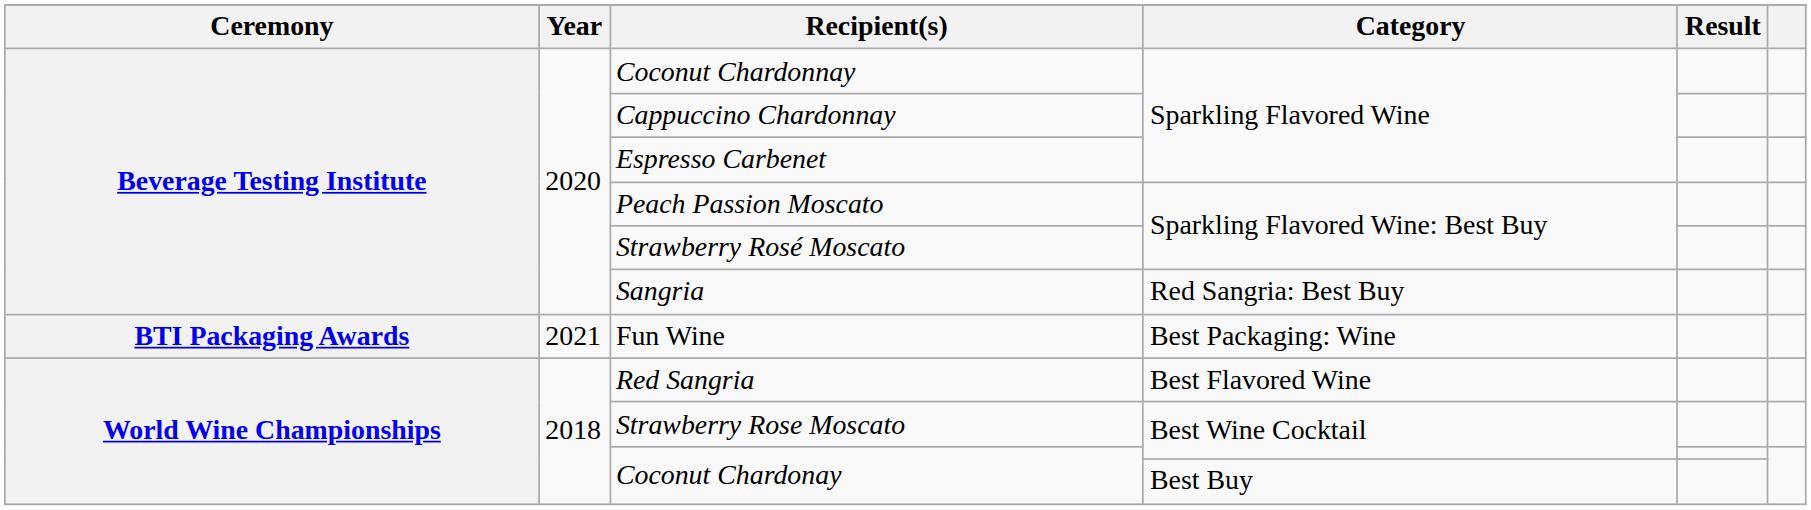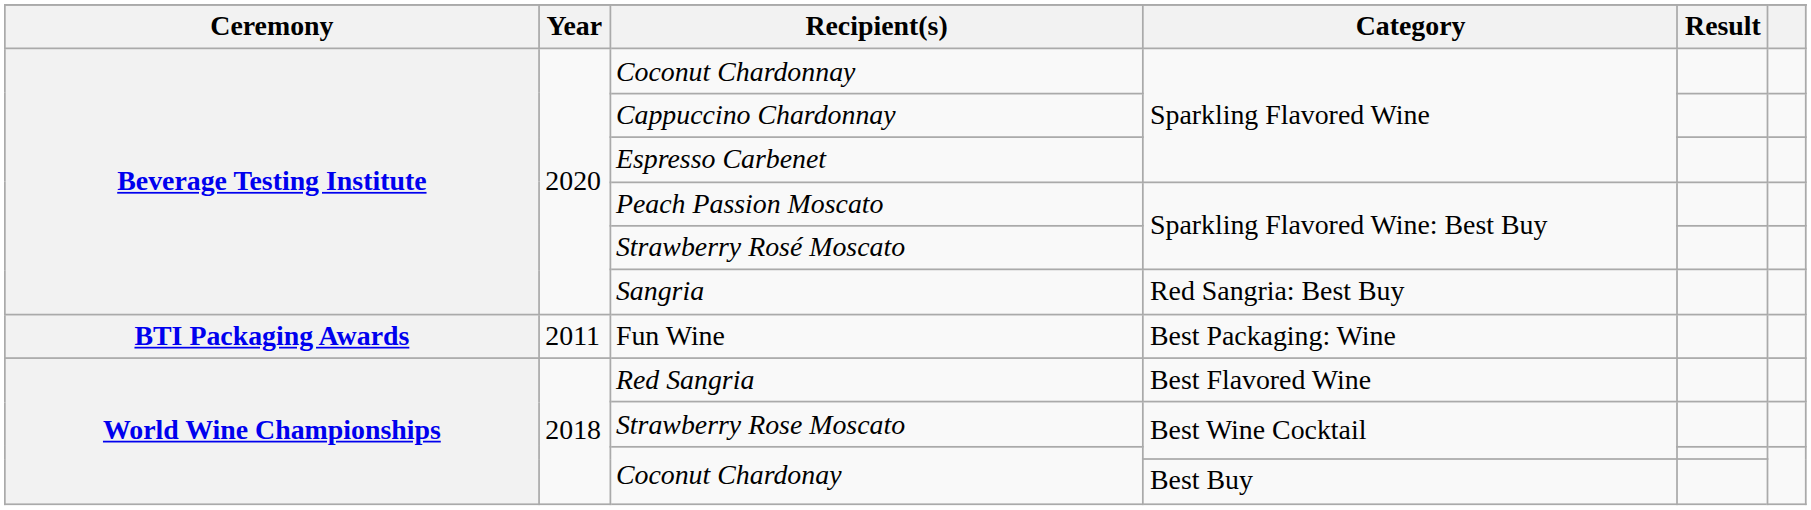Fun Wine | Year: 2021 -> 2011
